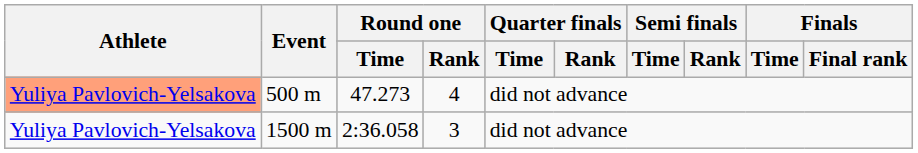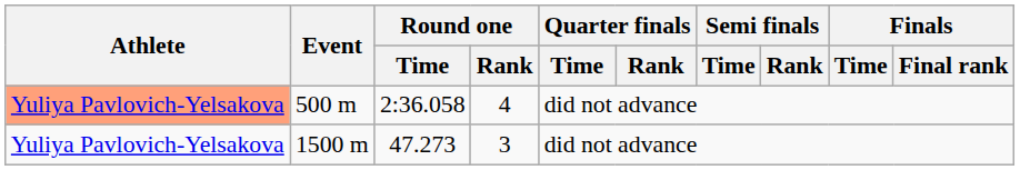500 m | Round one / Time: 47.273 -> 2:36.058
1500 m | Round one / Time: 2:36.058 -> 47.273
